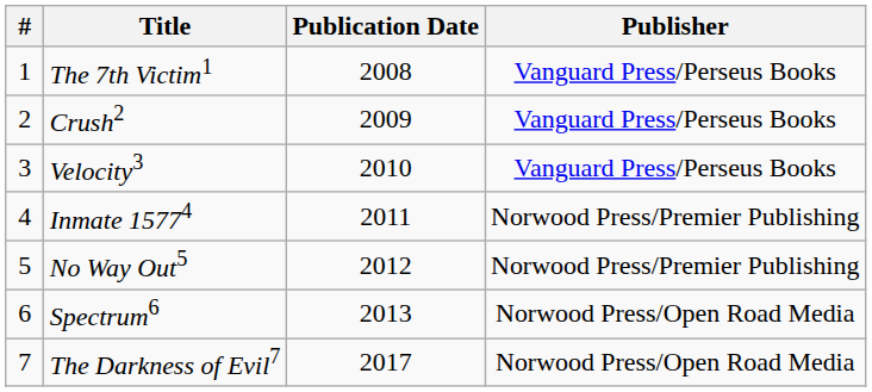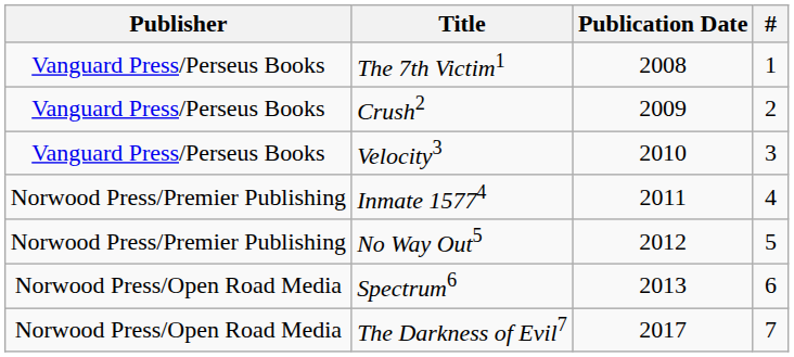columns swapped: # <-> Publisher
